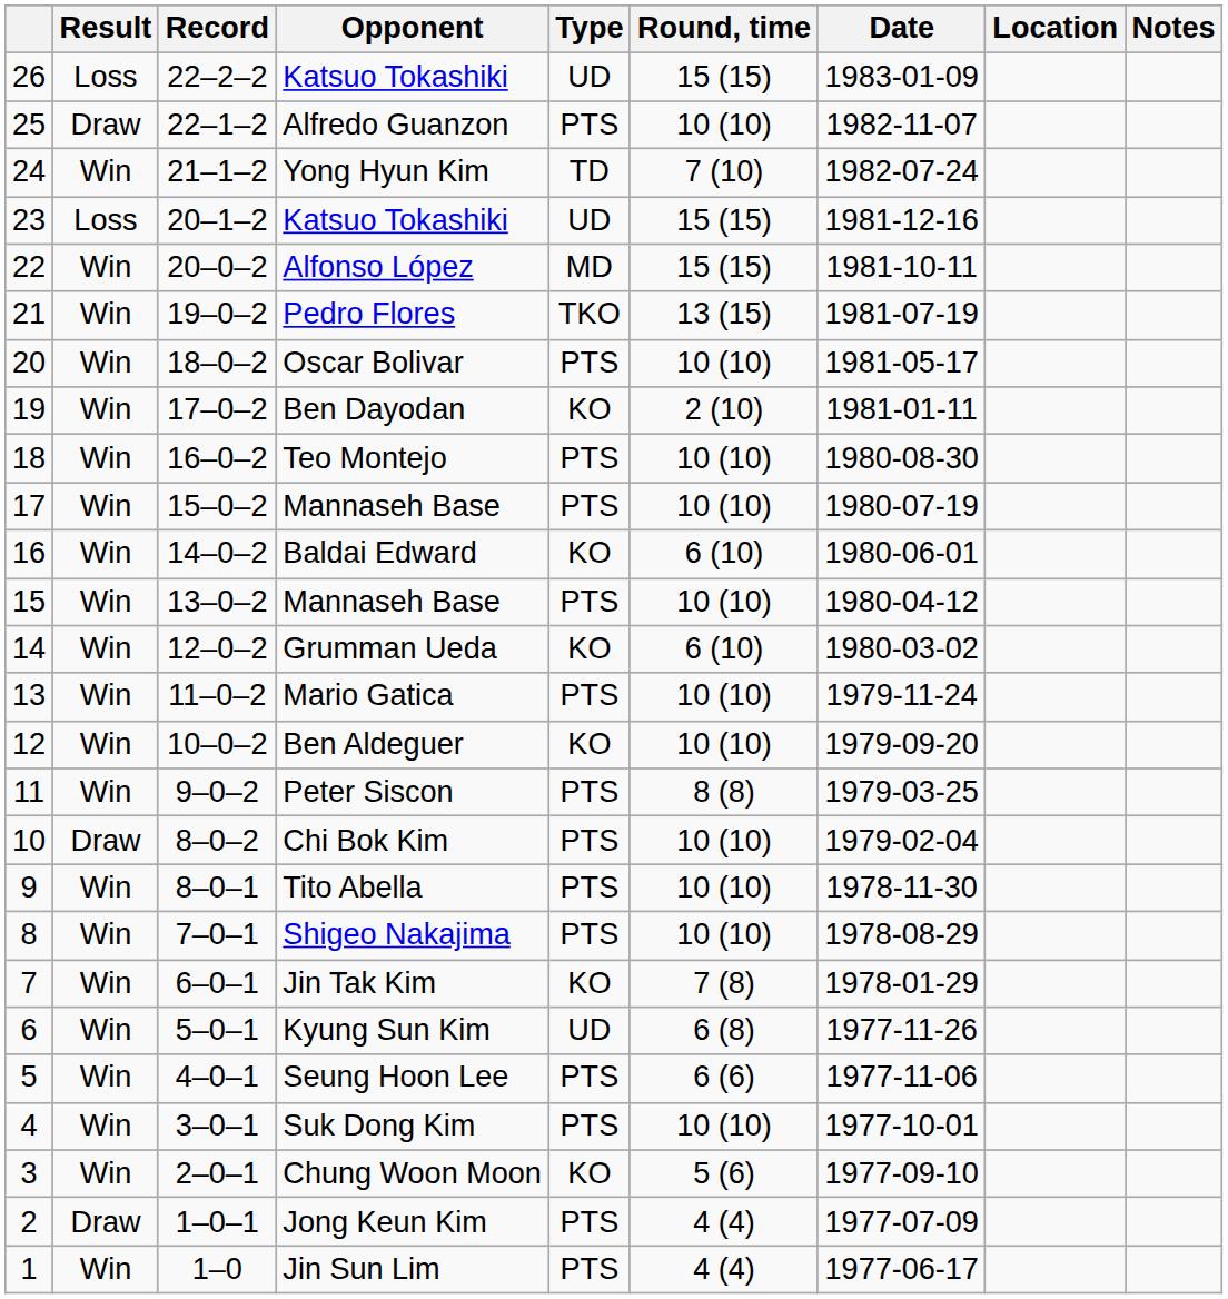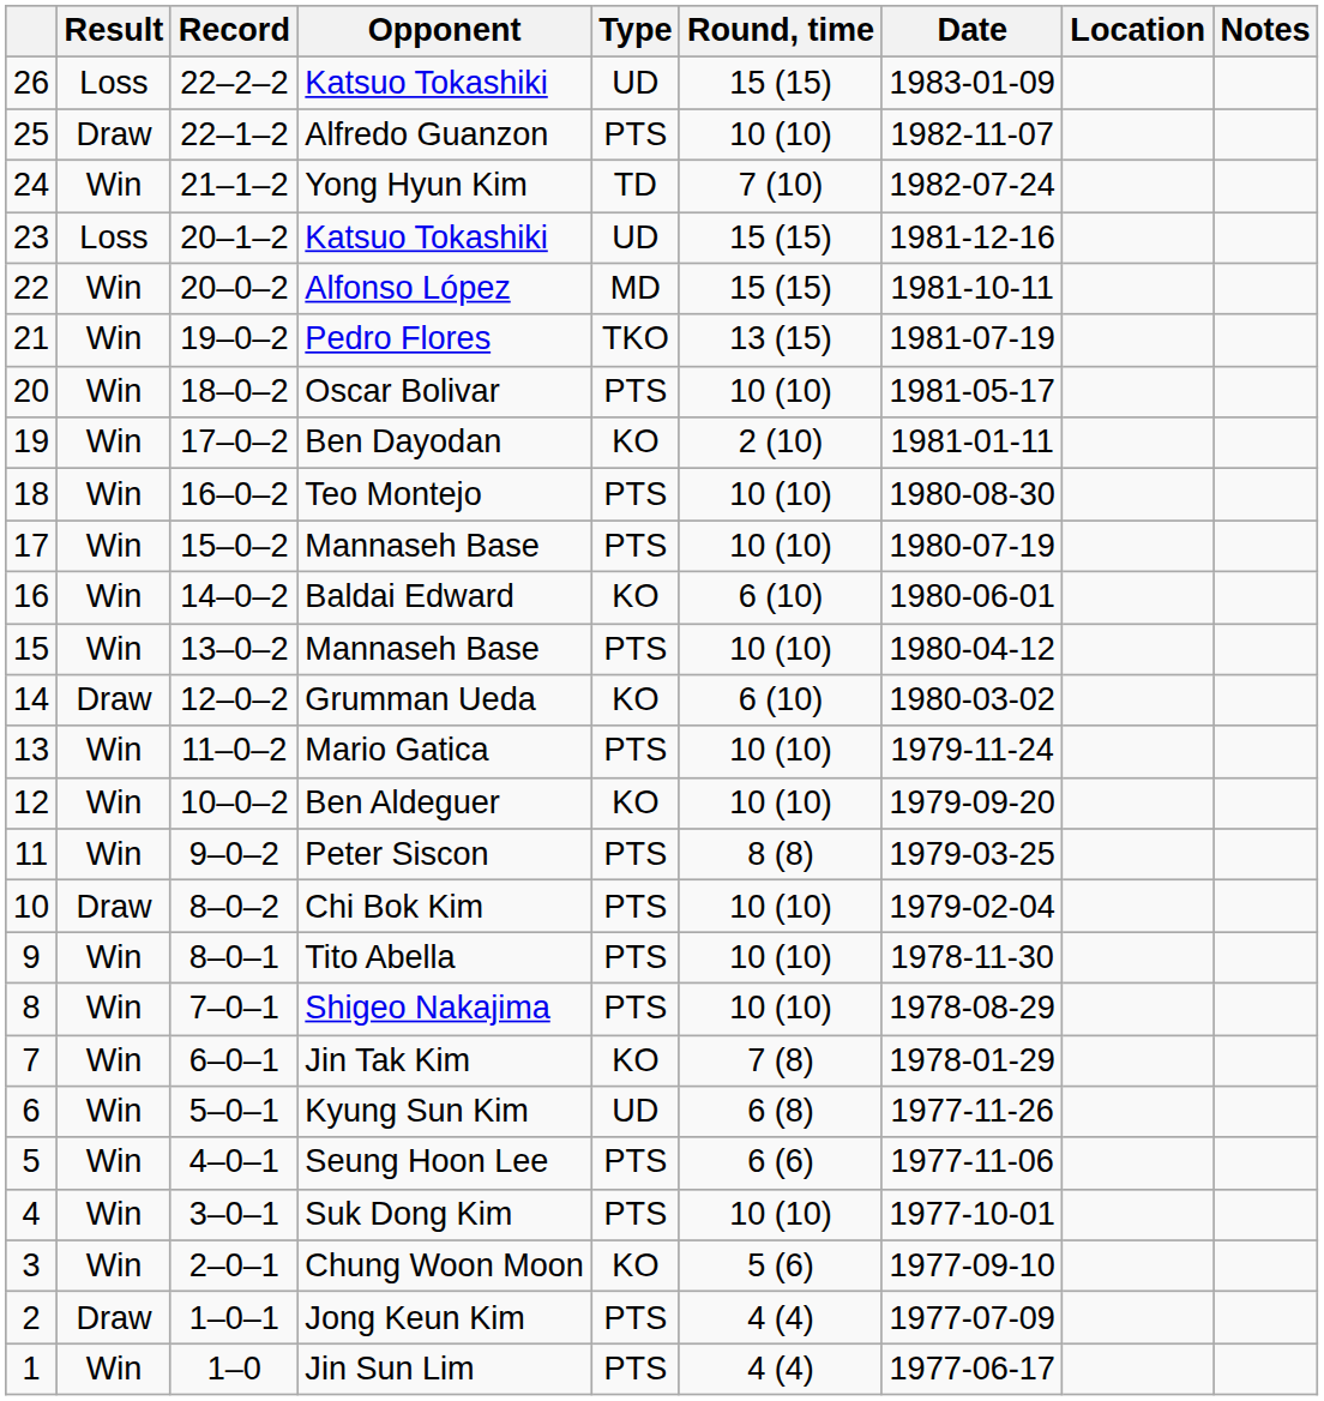Grumman Ueda | Result: Win -> Draw
